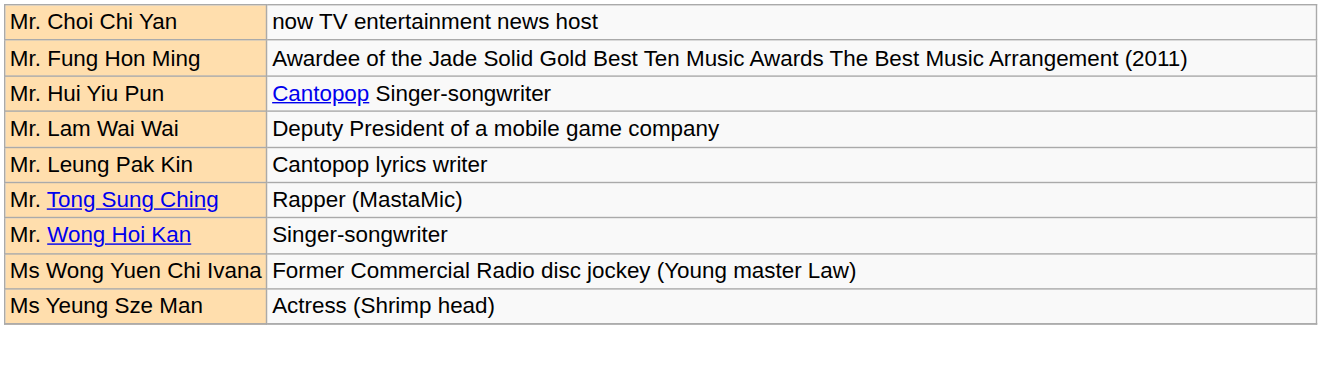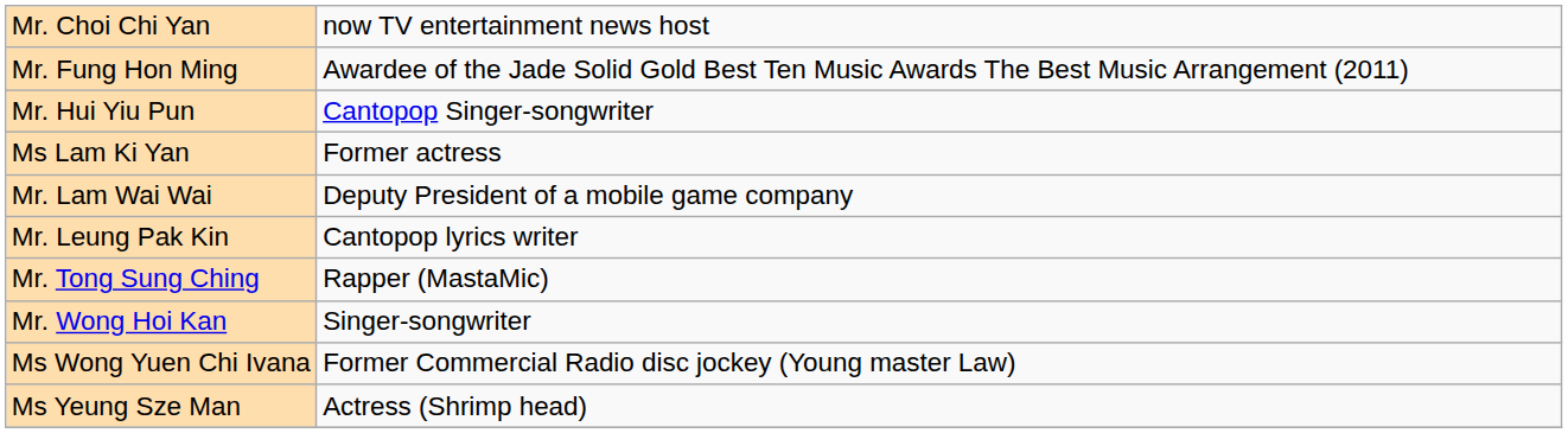+ row: Ms Lam Ki Yan | Former actress
